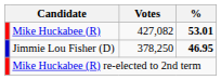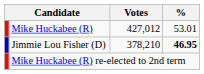Mike Huckabee (R) | Votes: 427,082 -> 427,012
Mike Huckabee (R) | %: bold -> normal
Jimmie Lou Fisher (D) | Votes: 378,250 -> 378,210
